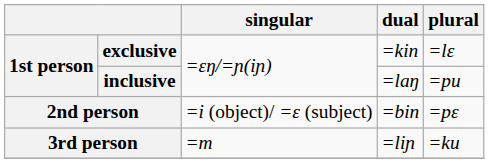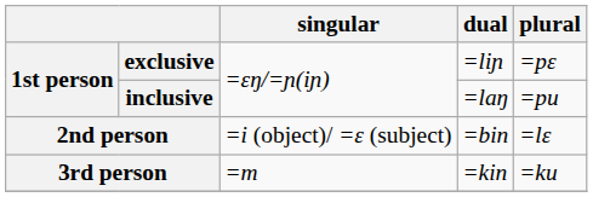exclusive | dual: =kin -> =liɲ
exclusive | plural: =lɛ -> =pɛ
2nd person | plural: =pɛ -> =lɛ
3rd person | dual: =liɲ -> =kin
